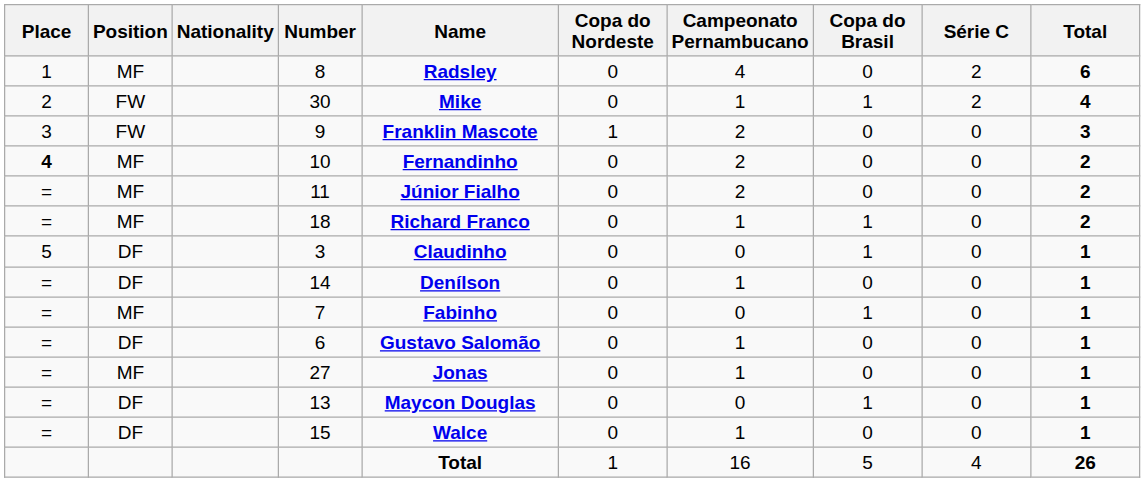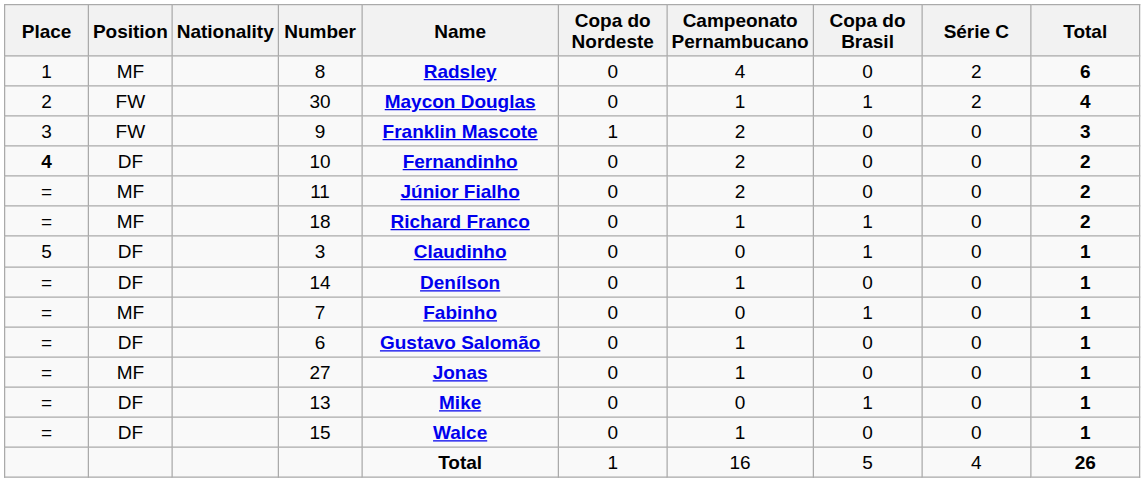30 | Name: Mike -> Maycon Douglas
10 | Position: MF -> DF
13 | Name: Maycon Douglas -> Mike
